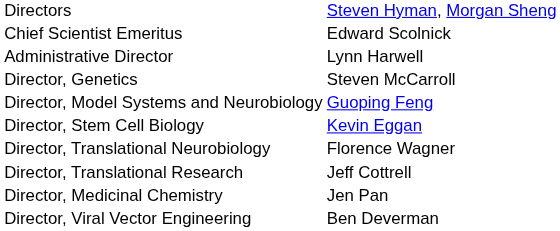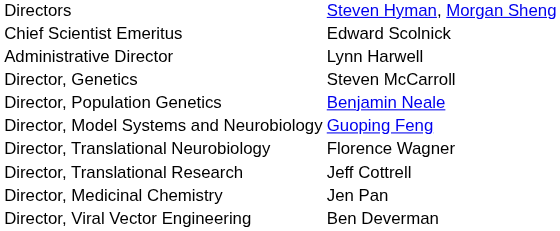+ row: Director, Population Genetics | Benjamin Neale
- row: Director, Stem Cell Biology | Kevin Eggan
